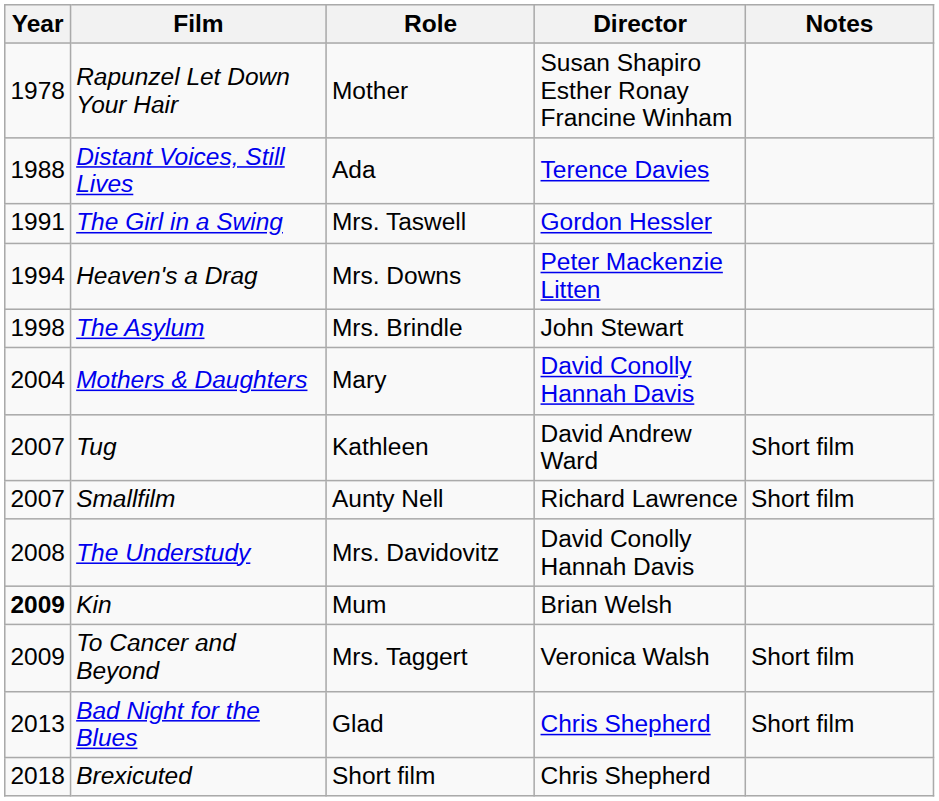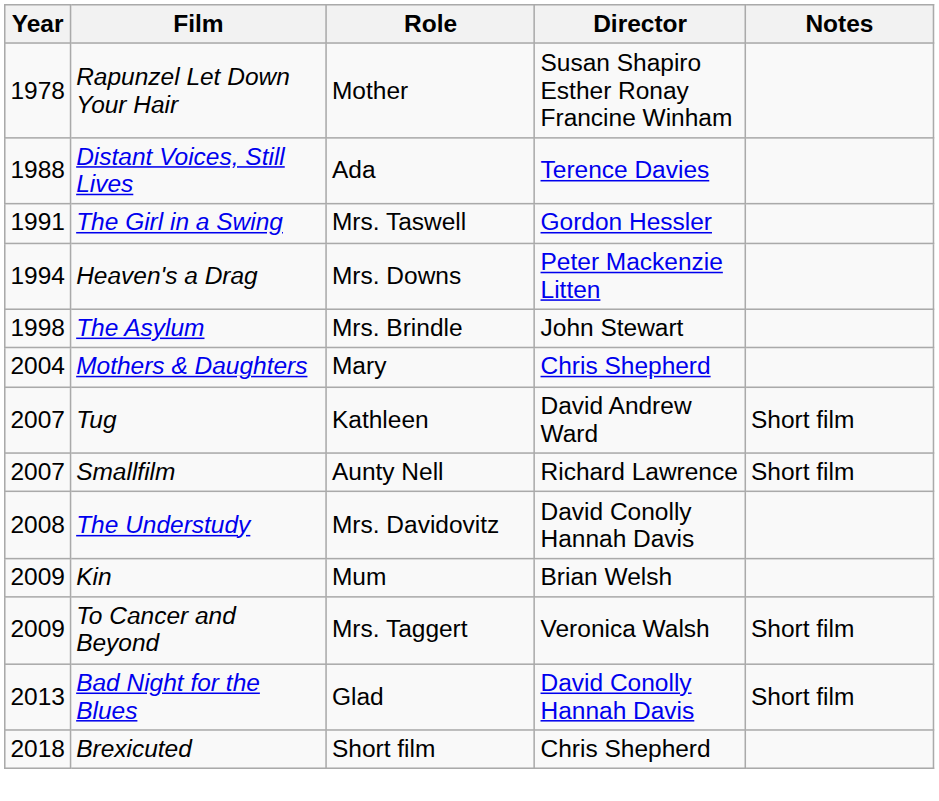Mothers & Daughters | Director: David Conolly Hannah Davis -> Chris Shepherd
Kin | Year: bold -> normal
Bad Night for the Blues | Director: Chris Shepherd -> David Conolly Hannah Davis
